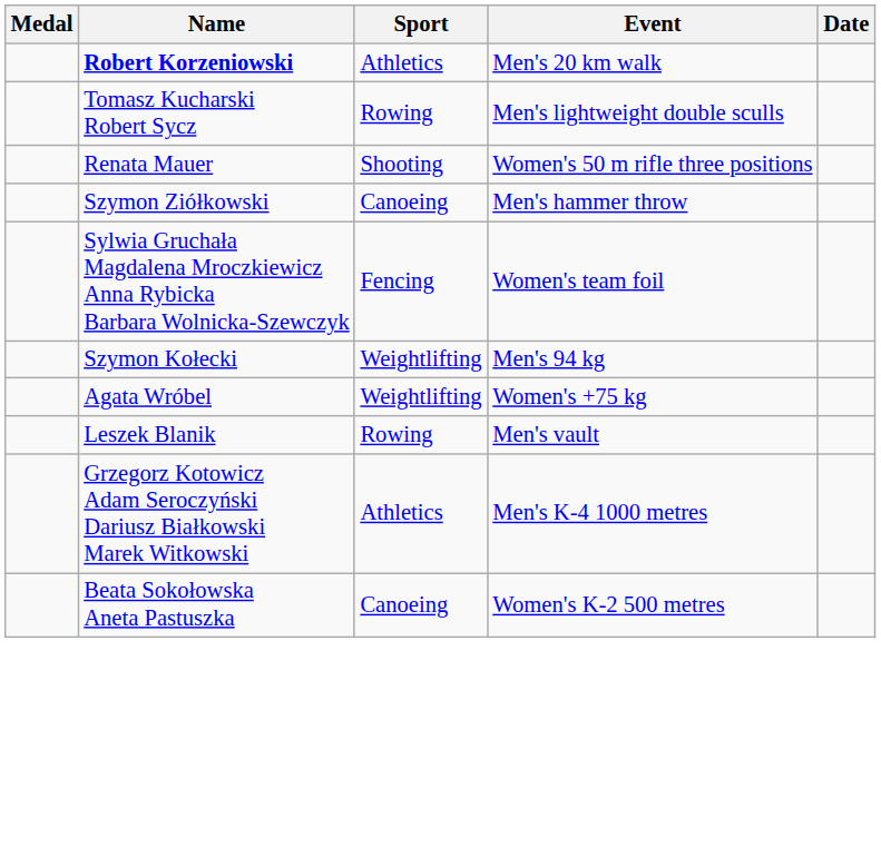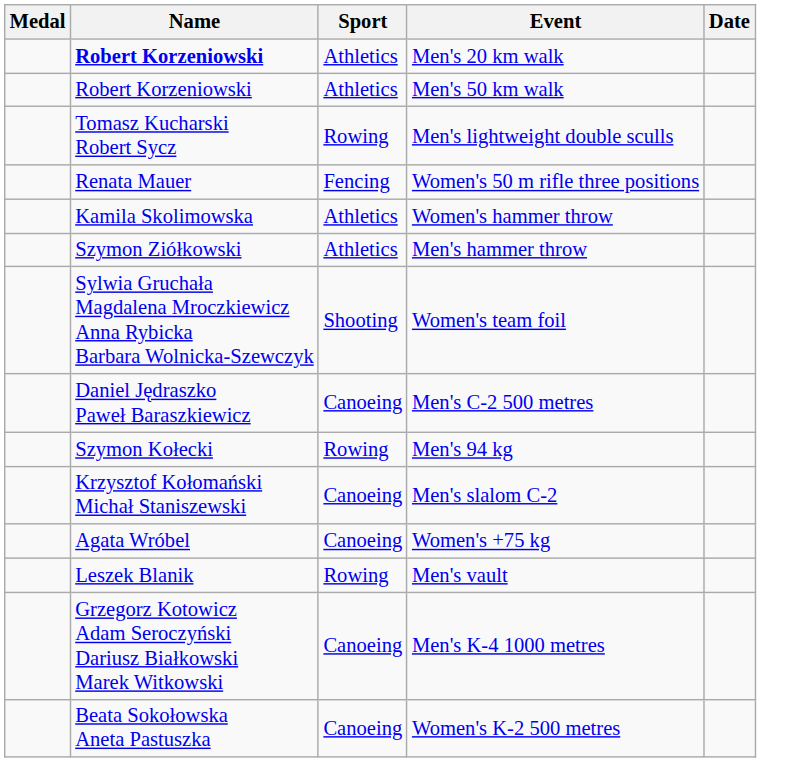+ row: Robert Korzeniowski | Athletics | Men's 50 km walk
Women's 50 m rifle three positions | Sport: Shooting -> Fencing
+ row: Kamila Skolimowska | Athletics | Women's hammer throw
Men's hammer throw | Sport: Canoeing -> Athletics
Women's team foil | Sport: Fencing -> Shooting
+ row: Daniel Jędraszko Paweł Baraszkiewicz | Canoeing | Men's C-2 500 metres
Men's 94 kg | Sport: Weightlifting -> Rowing
+ row: Krzysztof Kołomański Michał Staniszewski | Canoeing | Men's slalom C-2
Women's +75 kg | Sport: Weightlifting -> Canoeing
Men's K-4 1000 metres | Sport: Athletics -> Canoeing
